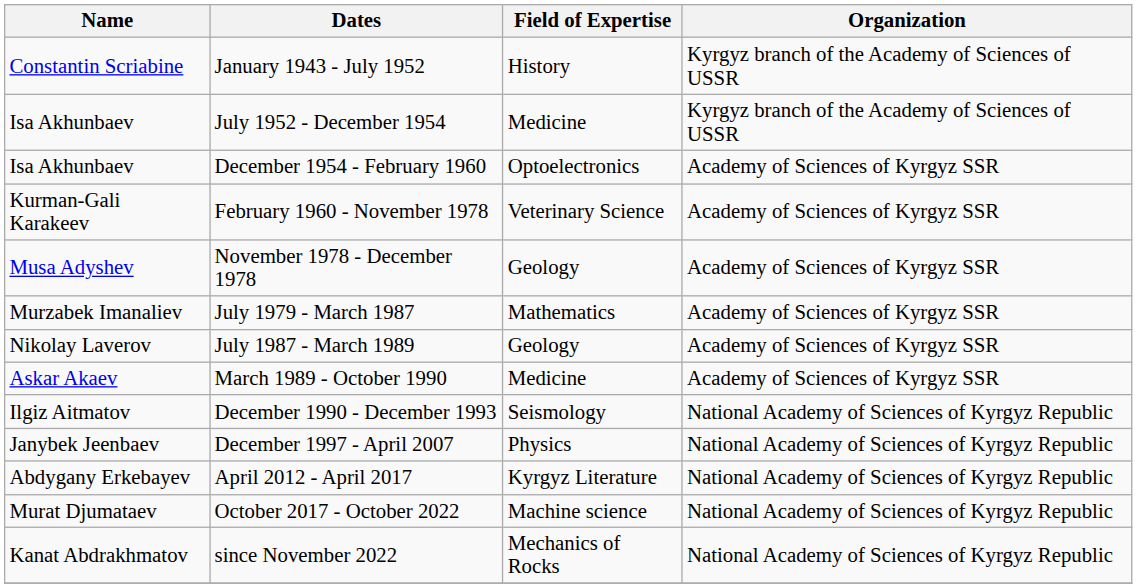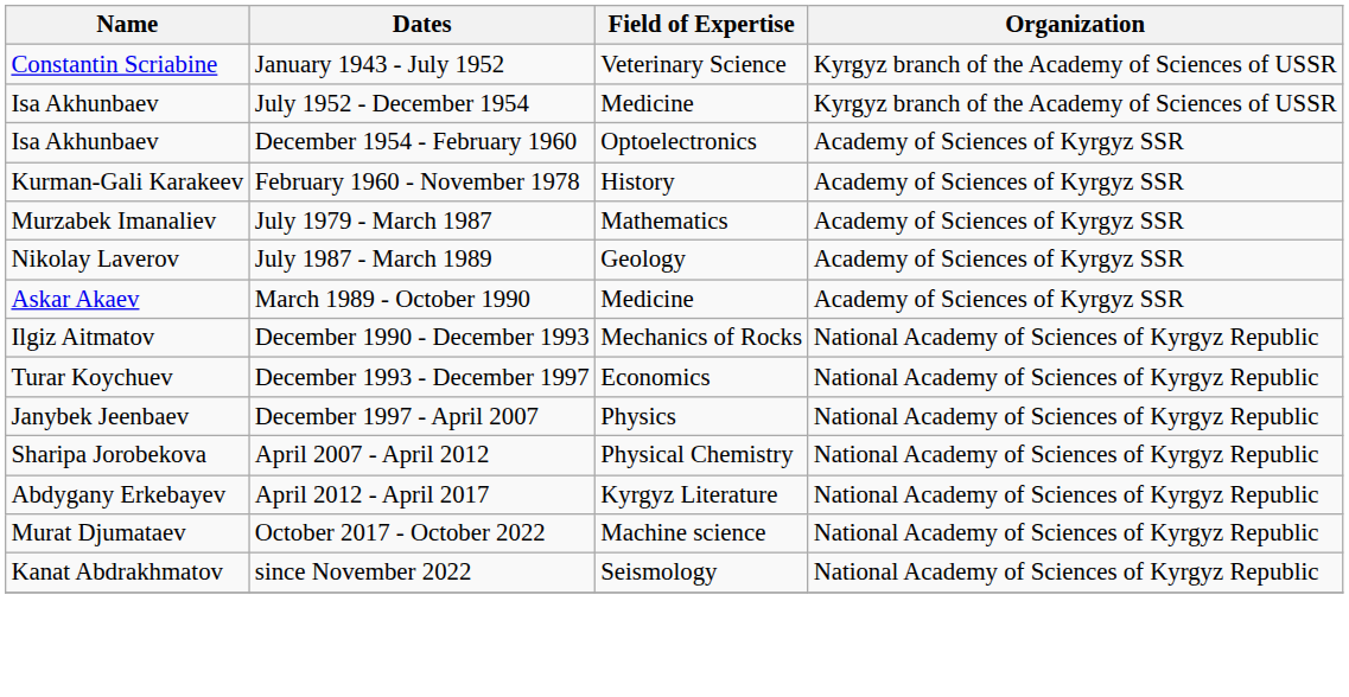January 1943 - July 1952 | Field of Expertise: History -> Veterinary Science
February 1960 - November 1978 | Field of Expertise: Veterinary Science -> History
- row: Musa Adyshev | November 1978 - December 1978 | Geology | Academy of Sciences of Kyrgyz SSR
December 1990 - December 1993 | Field of Expertise: Seismology -> Mechanics of Rocks
+ row: Turar Koychuev | December 1993 - December 1997 | Economics | National Academy of Sciences of Kyrgyz Republic
+ row: Sharipa Jorobekova | April 2007 - April 2012 | Physical Chemistry | National Academy of Sciences of Kyrgyz Republic
since November 2022 | Field of Expertise: Mechanics of Rocks -> Seismology
